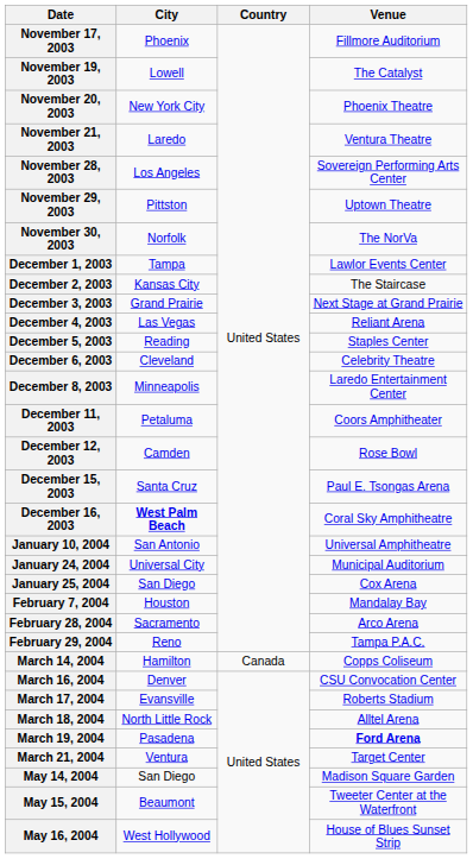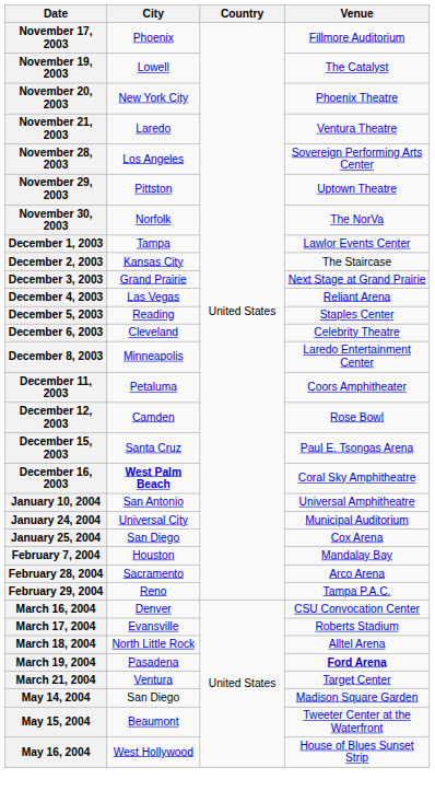- row: March 14, 2004 | Hamilton | Canada | Copps Coliseum
